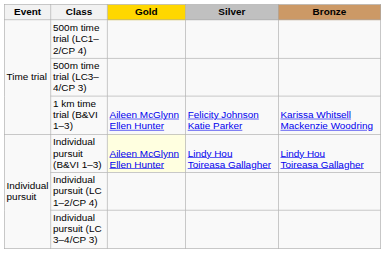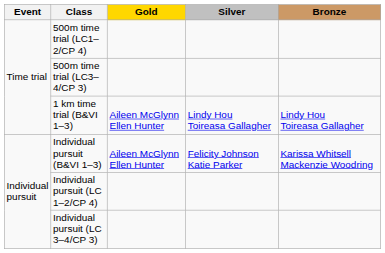1 km time trial (B&VI 1–3) | Silver: Felicity Johnson Katie Parker -> Lindy Hou Toireasa Gallagher
1 km time trial (B&VI 1–3) | Bronze: Karissa Whitsell Mackenzie Woodring -> Lindy Hou Toireasa Gallagher
Individual pursuit (B&VI 1–3) | Gold: lightyellow background -> no background
Individual pursuit (B&VI 1–3) | Silver: Lindy Hou Toireasa Gallagher -> Felicity Johnson Katie Parker
Individual pursuit (B&VI 1–3) | Bronze: Lindy Hou Toireasa Gallagher -> Karissa Whitsell Mackenzie Woodring
